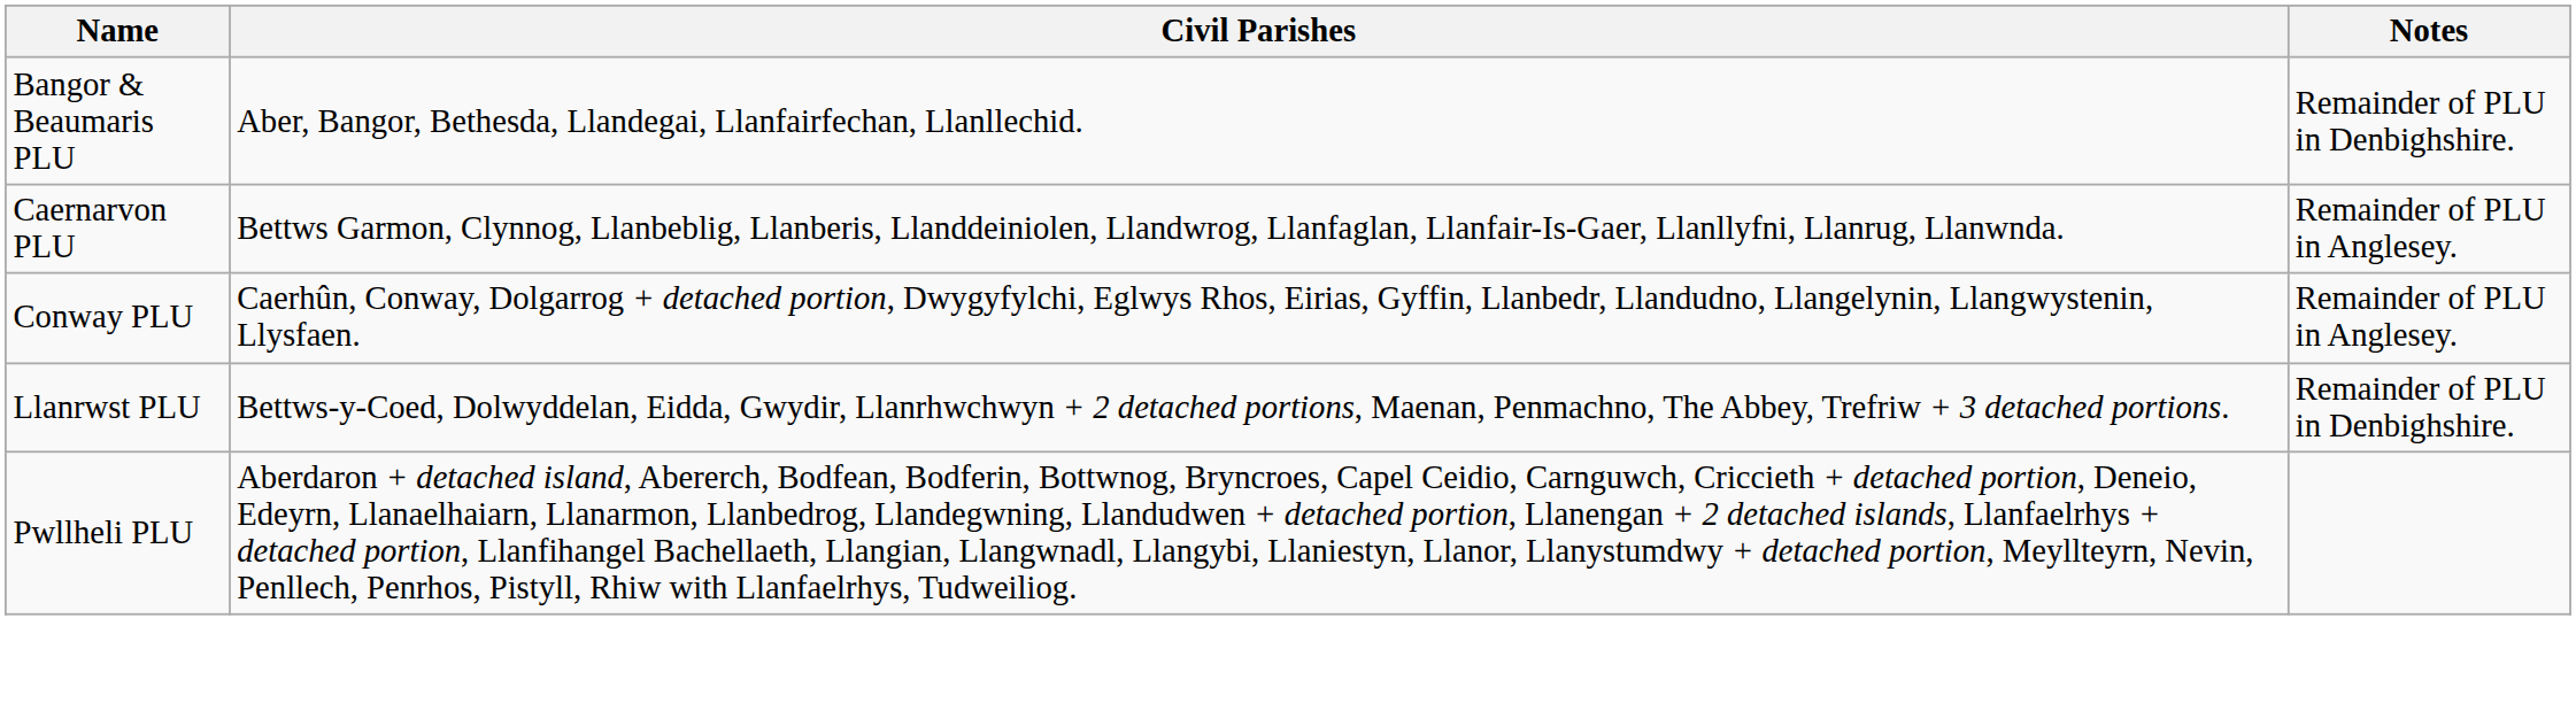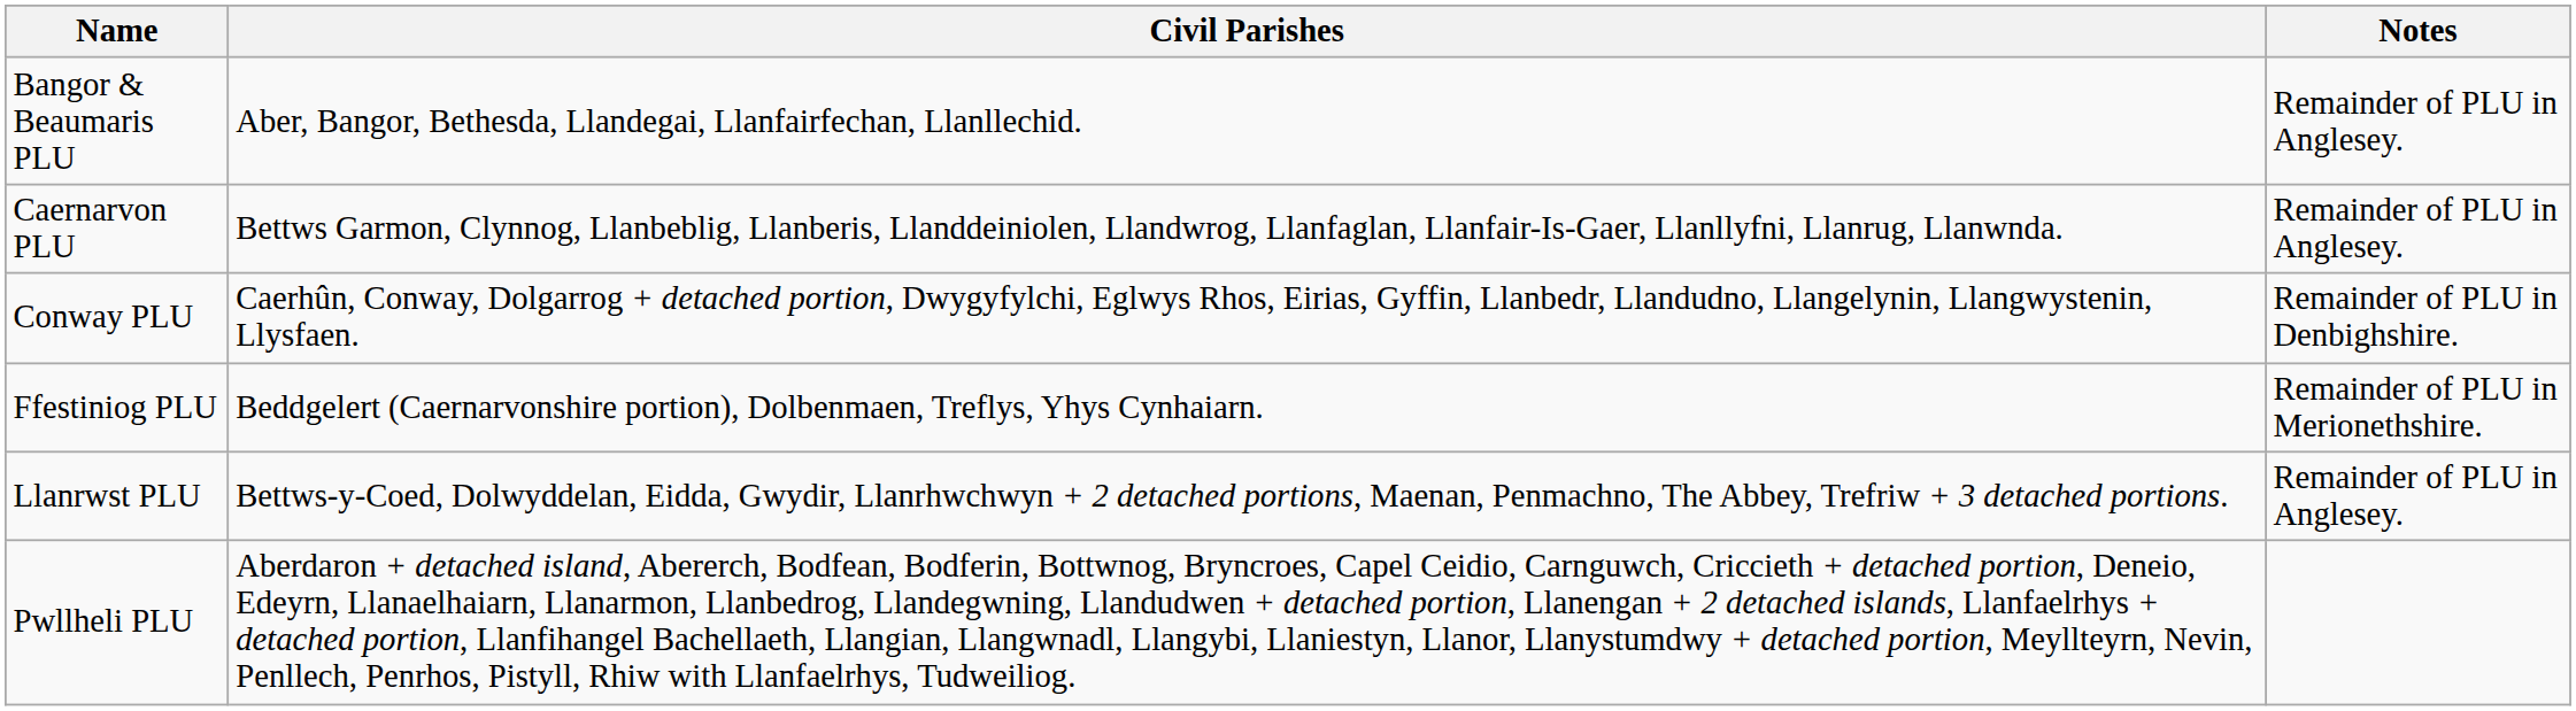Bangor & Beaumaris PLU | Notes: Remainder of PLU in Denbighshire. -> Remainder of PLU in Anglesey.
Conway PLU | Notes: Remainder of PLU in Anglesey. -> Remainder of PLU in Denbighshire.
+ row: Ffestiniog PLU | Beddgelert (Caernarvonshire portion), Dolbenmaen, Treflys, Yhys Cynhaiarn. | Remainder of PLU in Merionethshire.
Llanrwst PLU | Notes: Remainder of PLU in Denbighshire. -> Remainder of PLU in Anglesey.
